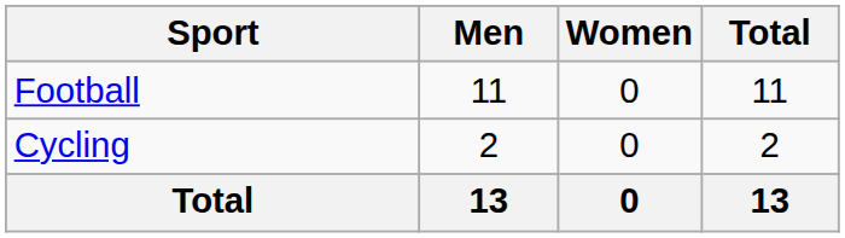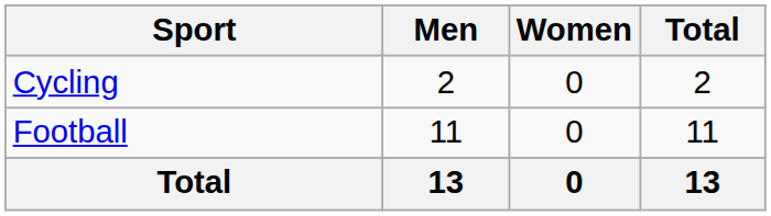rows swapped: Cycling <-> Football
